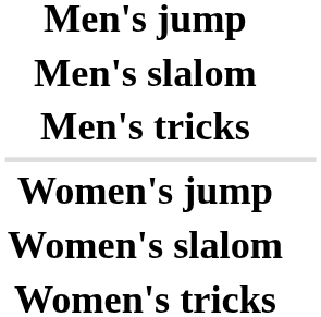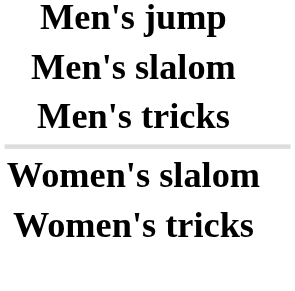- row: Women's jump
